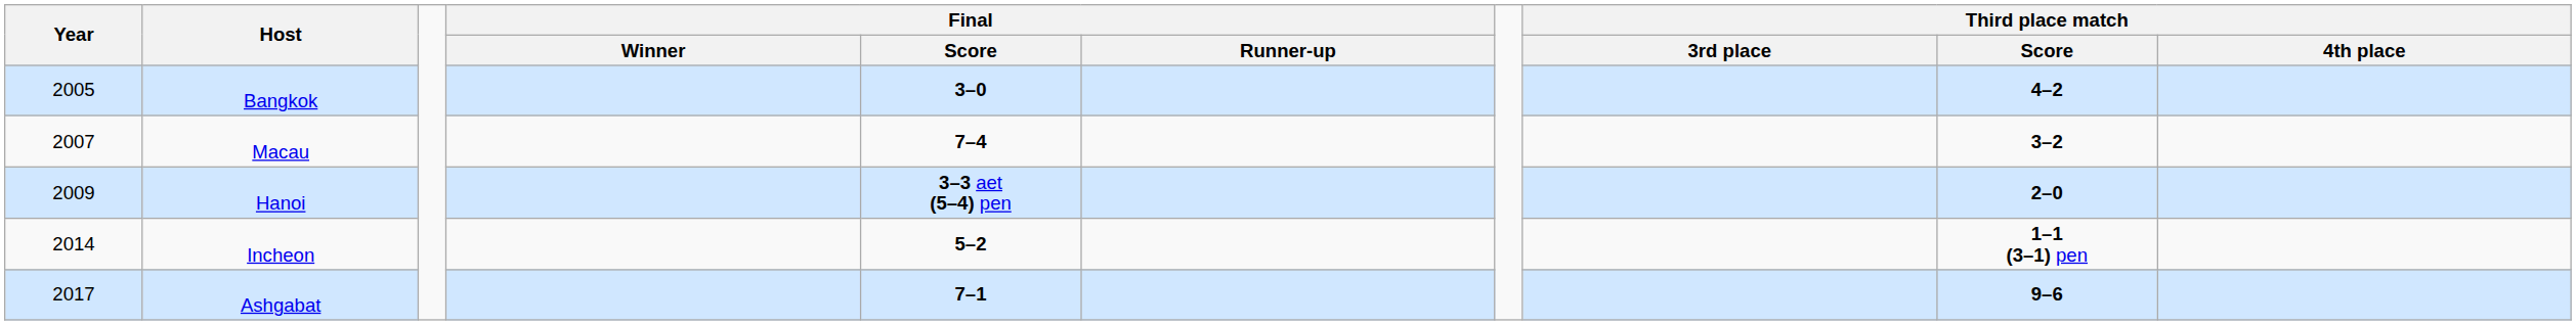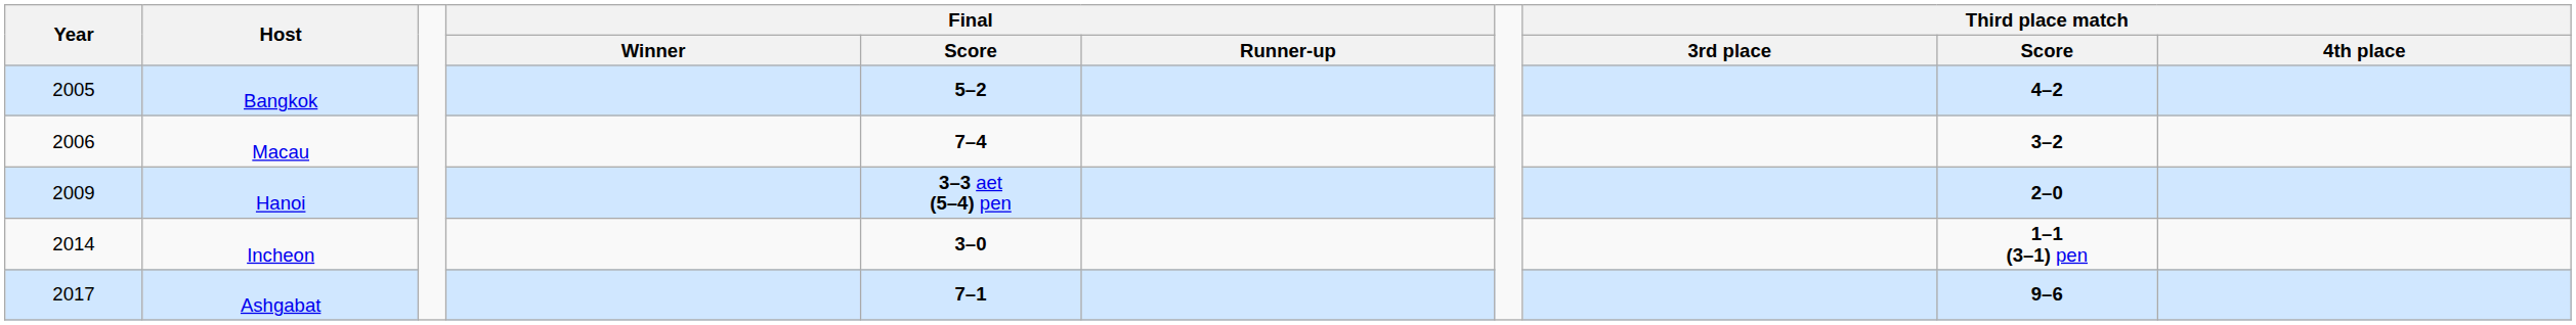Bangkok | Final / Score: 3–0 -> 5–2
Macau | Year: 2007 -> 2006
Incheon | Final / Score: 5–2 -> 3–0
